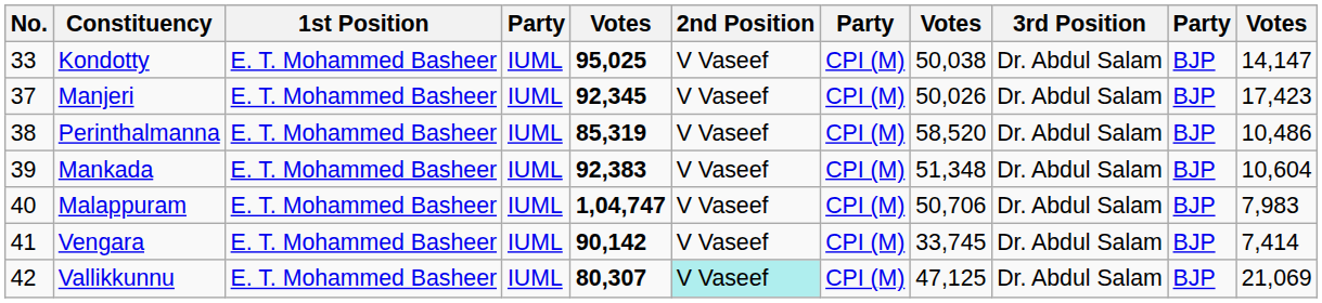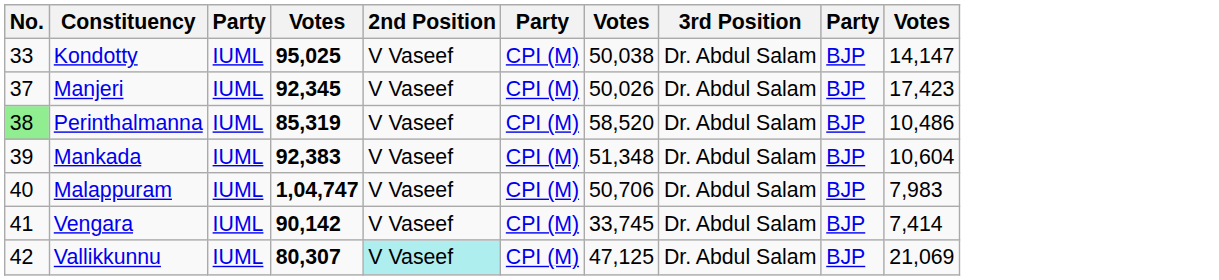- column: 1st Position | E. T. Mohammed Basheer | E. T. Mohammed Basheer | E. T. Mohammed Basheer | E. T. Mohammed Basheer | E. T. Mohammed Basheer | E. T. Mohammed Basheer | E. T. Mohammed Basheer
Perinthalmanna | No.: no background -> lightgreen background
